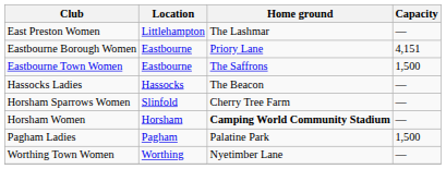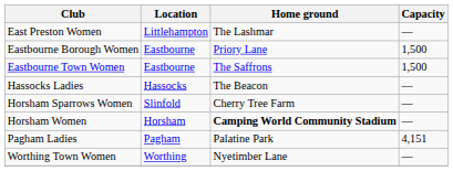Eastbourne Borough Women | Capacity: 4,151 -> 1,500
Pagham Ladies | Capacity: 1,500 -> 4,151
